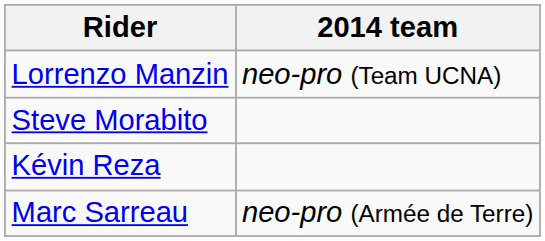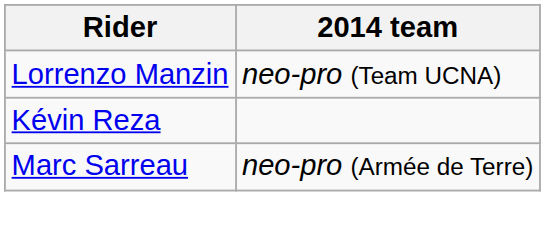- row: Steve Morabito
